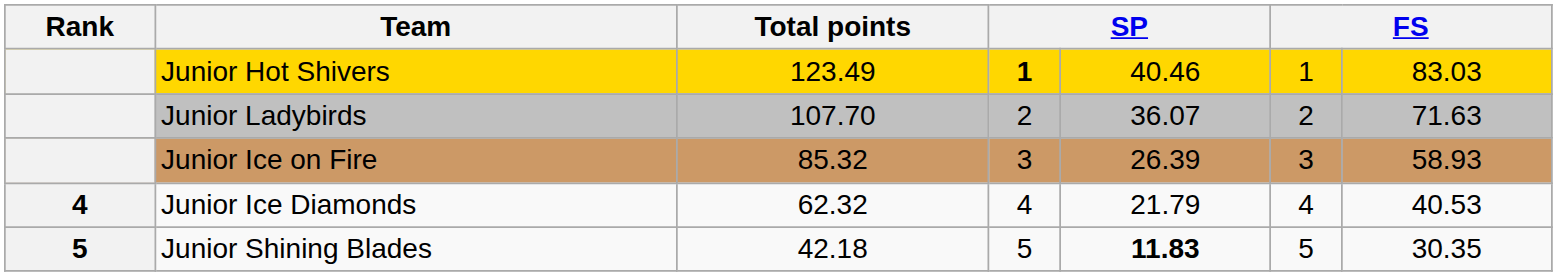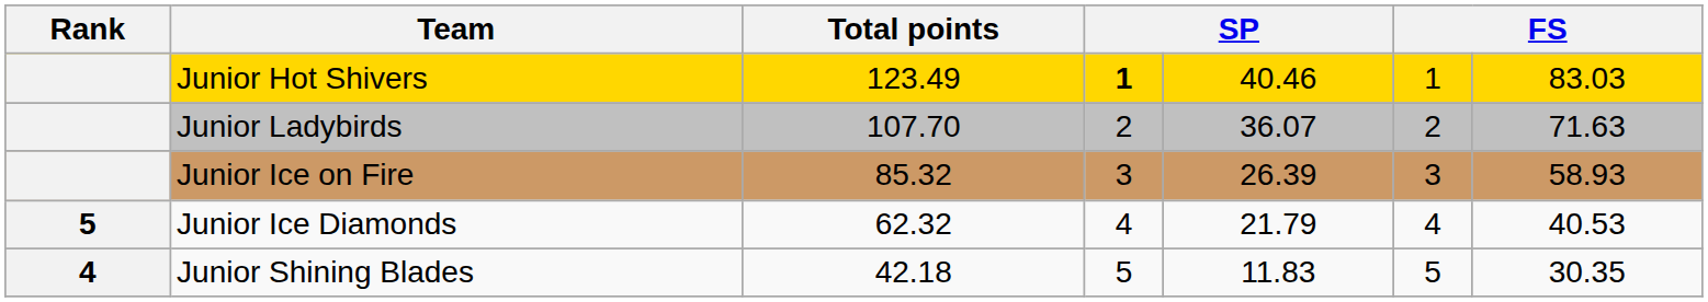Junior Ice Diamonds | Rank: 4 -> 5
Junior Shining Blades | Rank: 5 -> 4
Junior Shining Blades | column 5: bold -> normal
